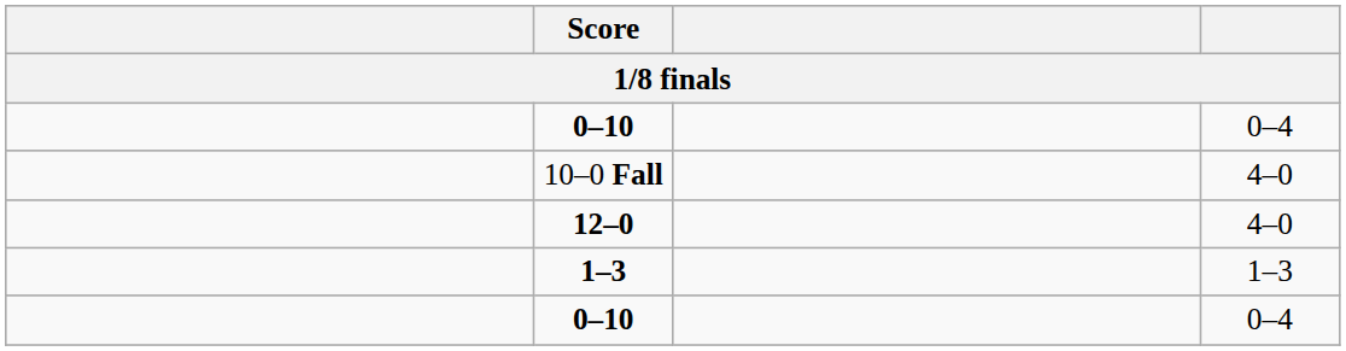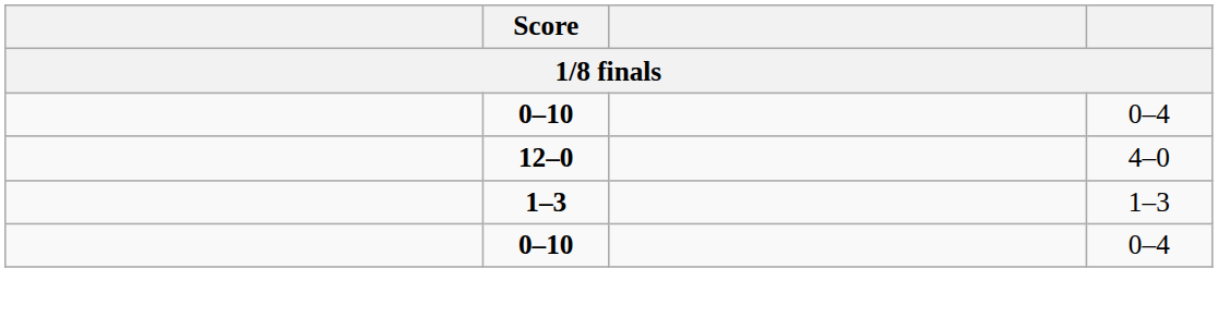- row: 10–0 Fall | 4–0
